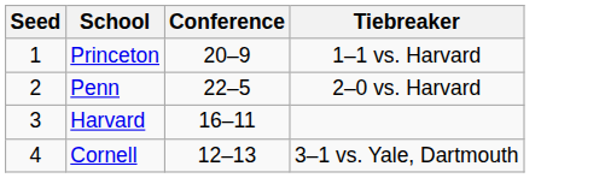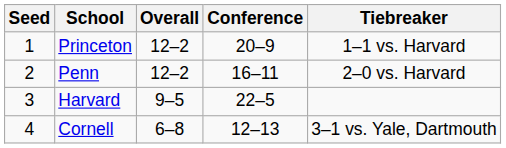+ column: Overall | 12–2 | 12–2 | 9–5 | 6–8
Penn | Conference: 22–5 -> 16–11
Harvard | Conference: 16–11 -> 22–5
